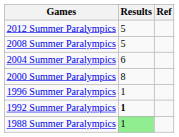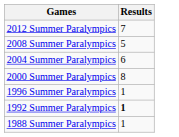- column: Ref
2012 Summer Paralympics | Results: 5 -> 7
1988 Summer Paralympics | Results: lightgreen background -> no background
